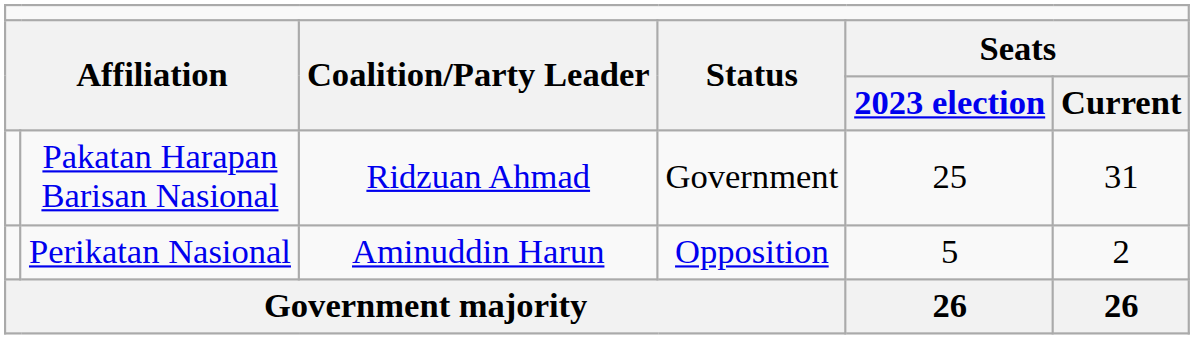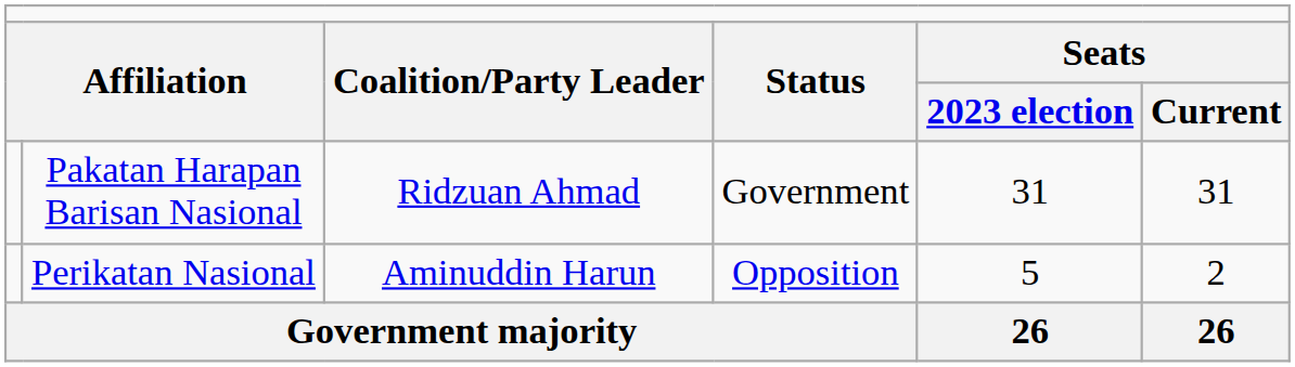Pakatan Harapan Barisan Nasional | column 5: 25 -> 31
